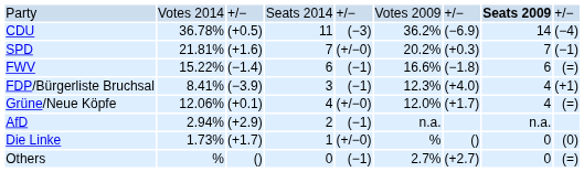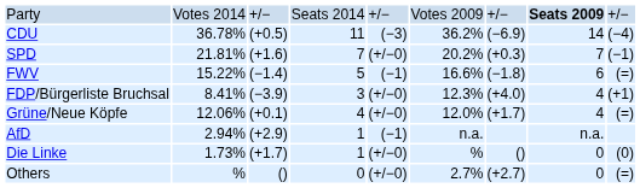FWV | column 4: 6 -> 5
FDP/Bürgerliste Bruchsal | column 5: (−1) -> (+/−0)
AfD | column 4: 2 -> 1
Others | column 5: (−1) -> (+/−0)
